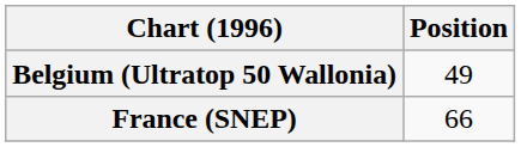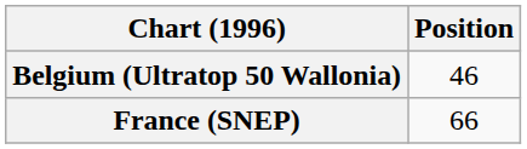Belgium (Ultratop 50 Wallonia) | Position: 49 -> 46
